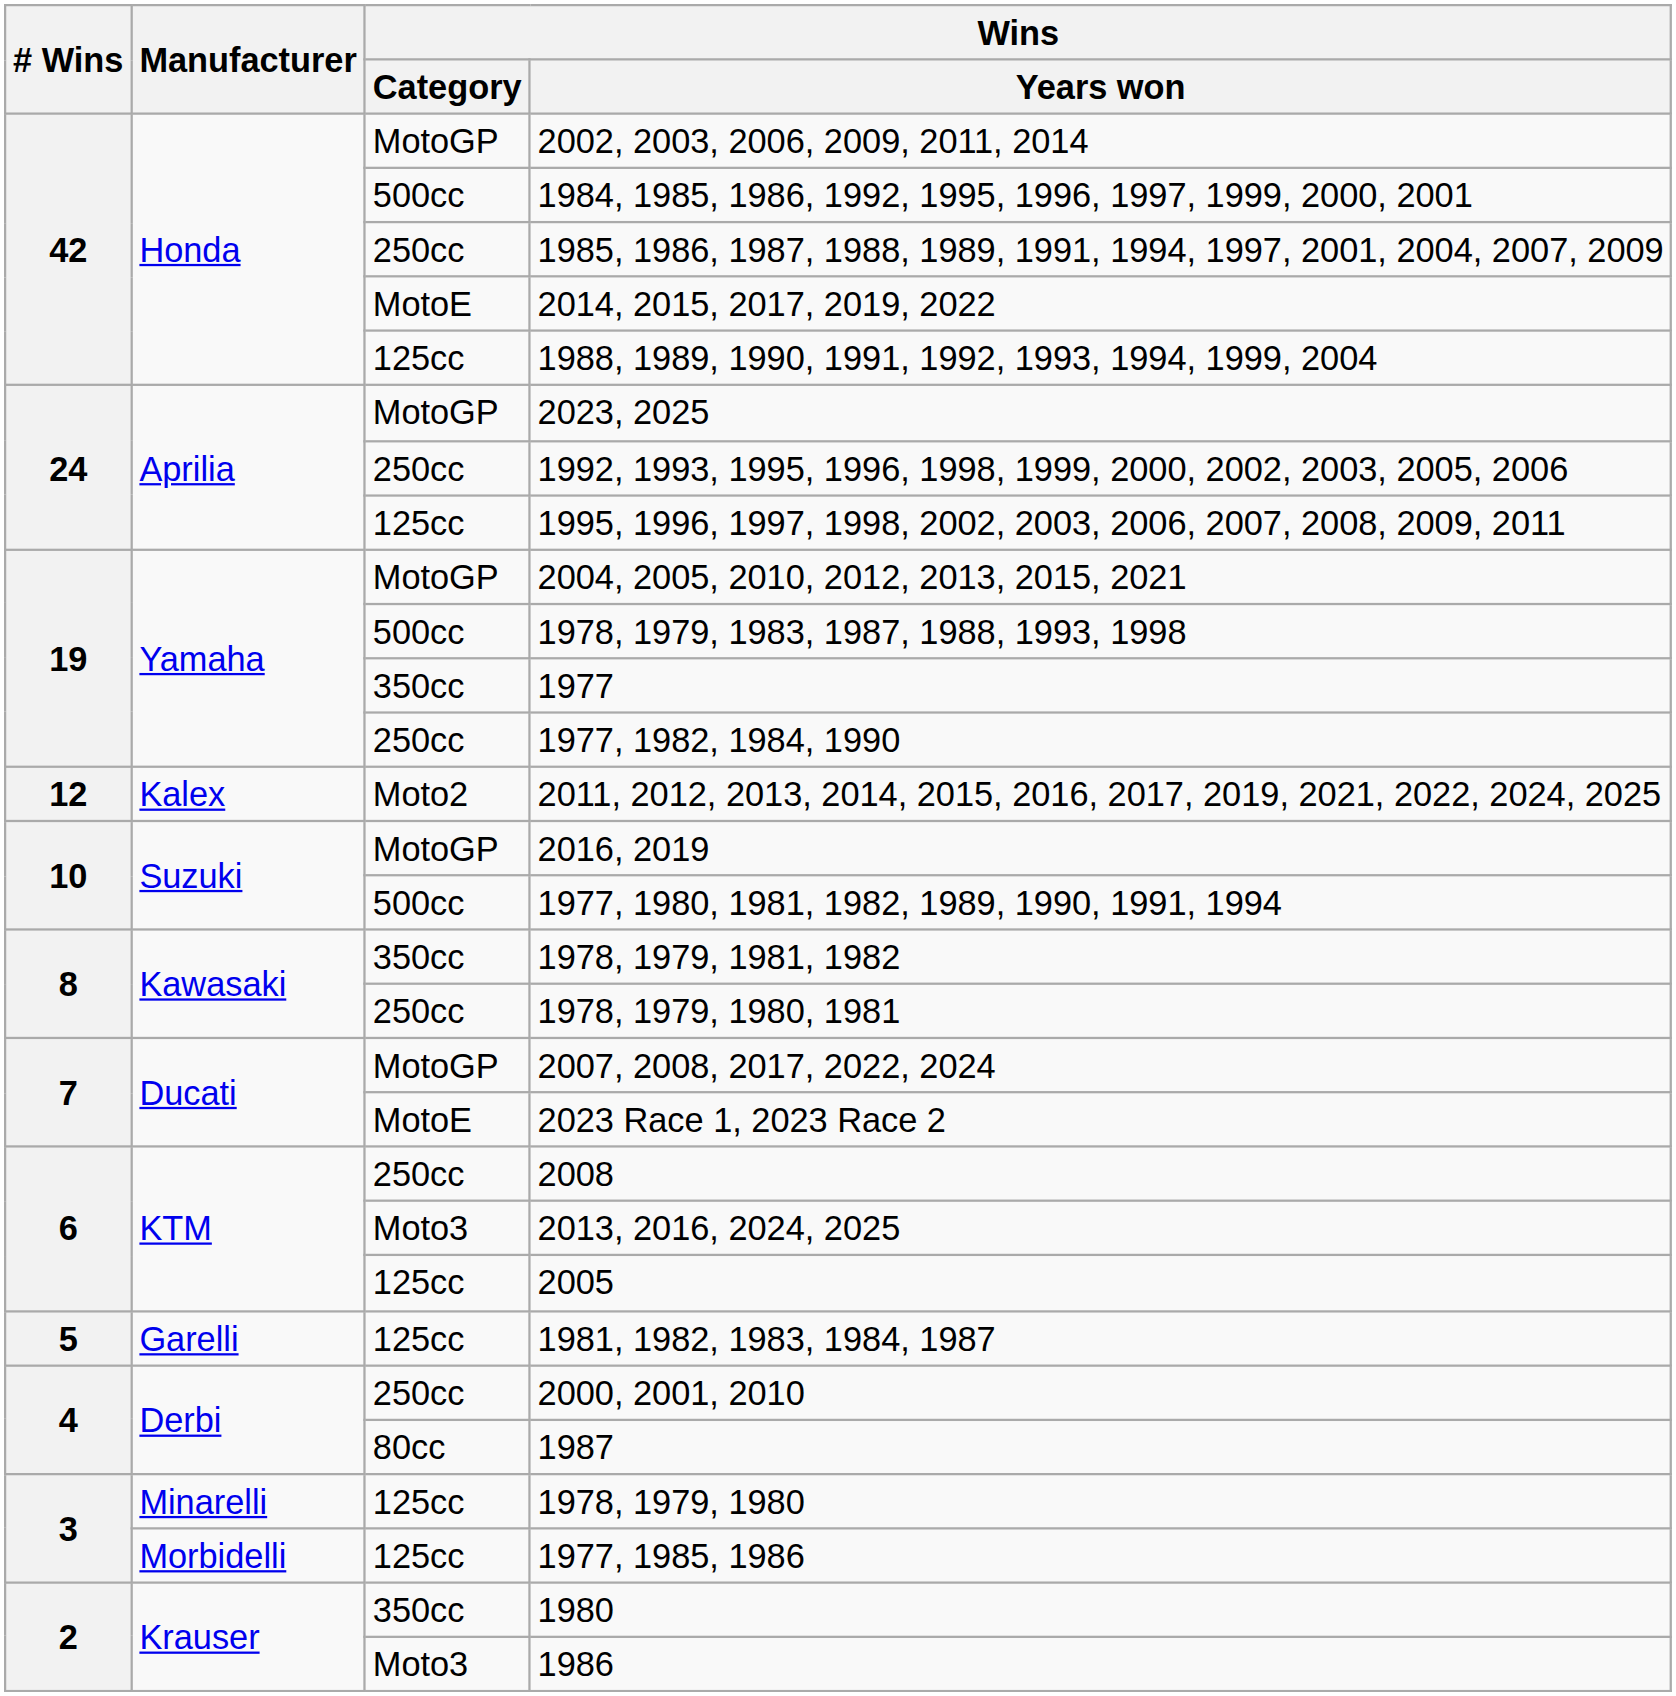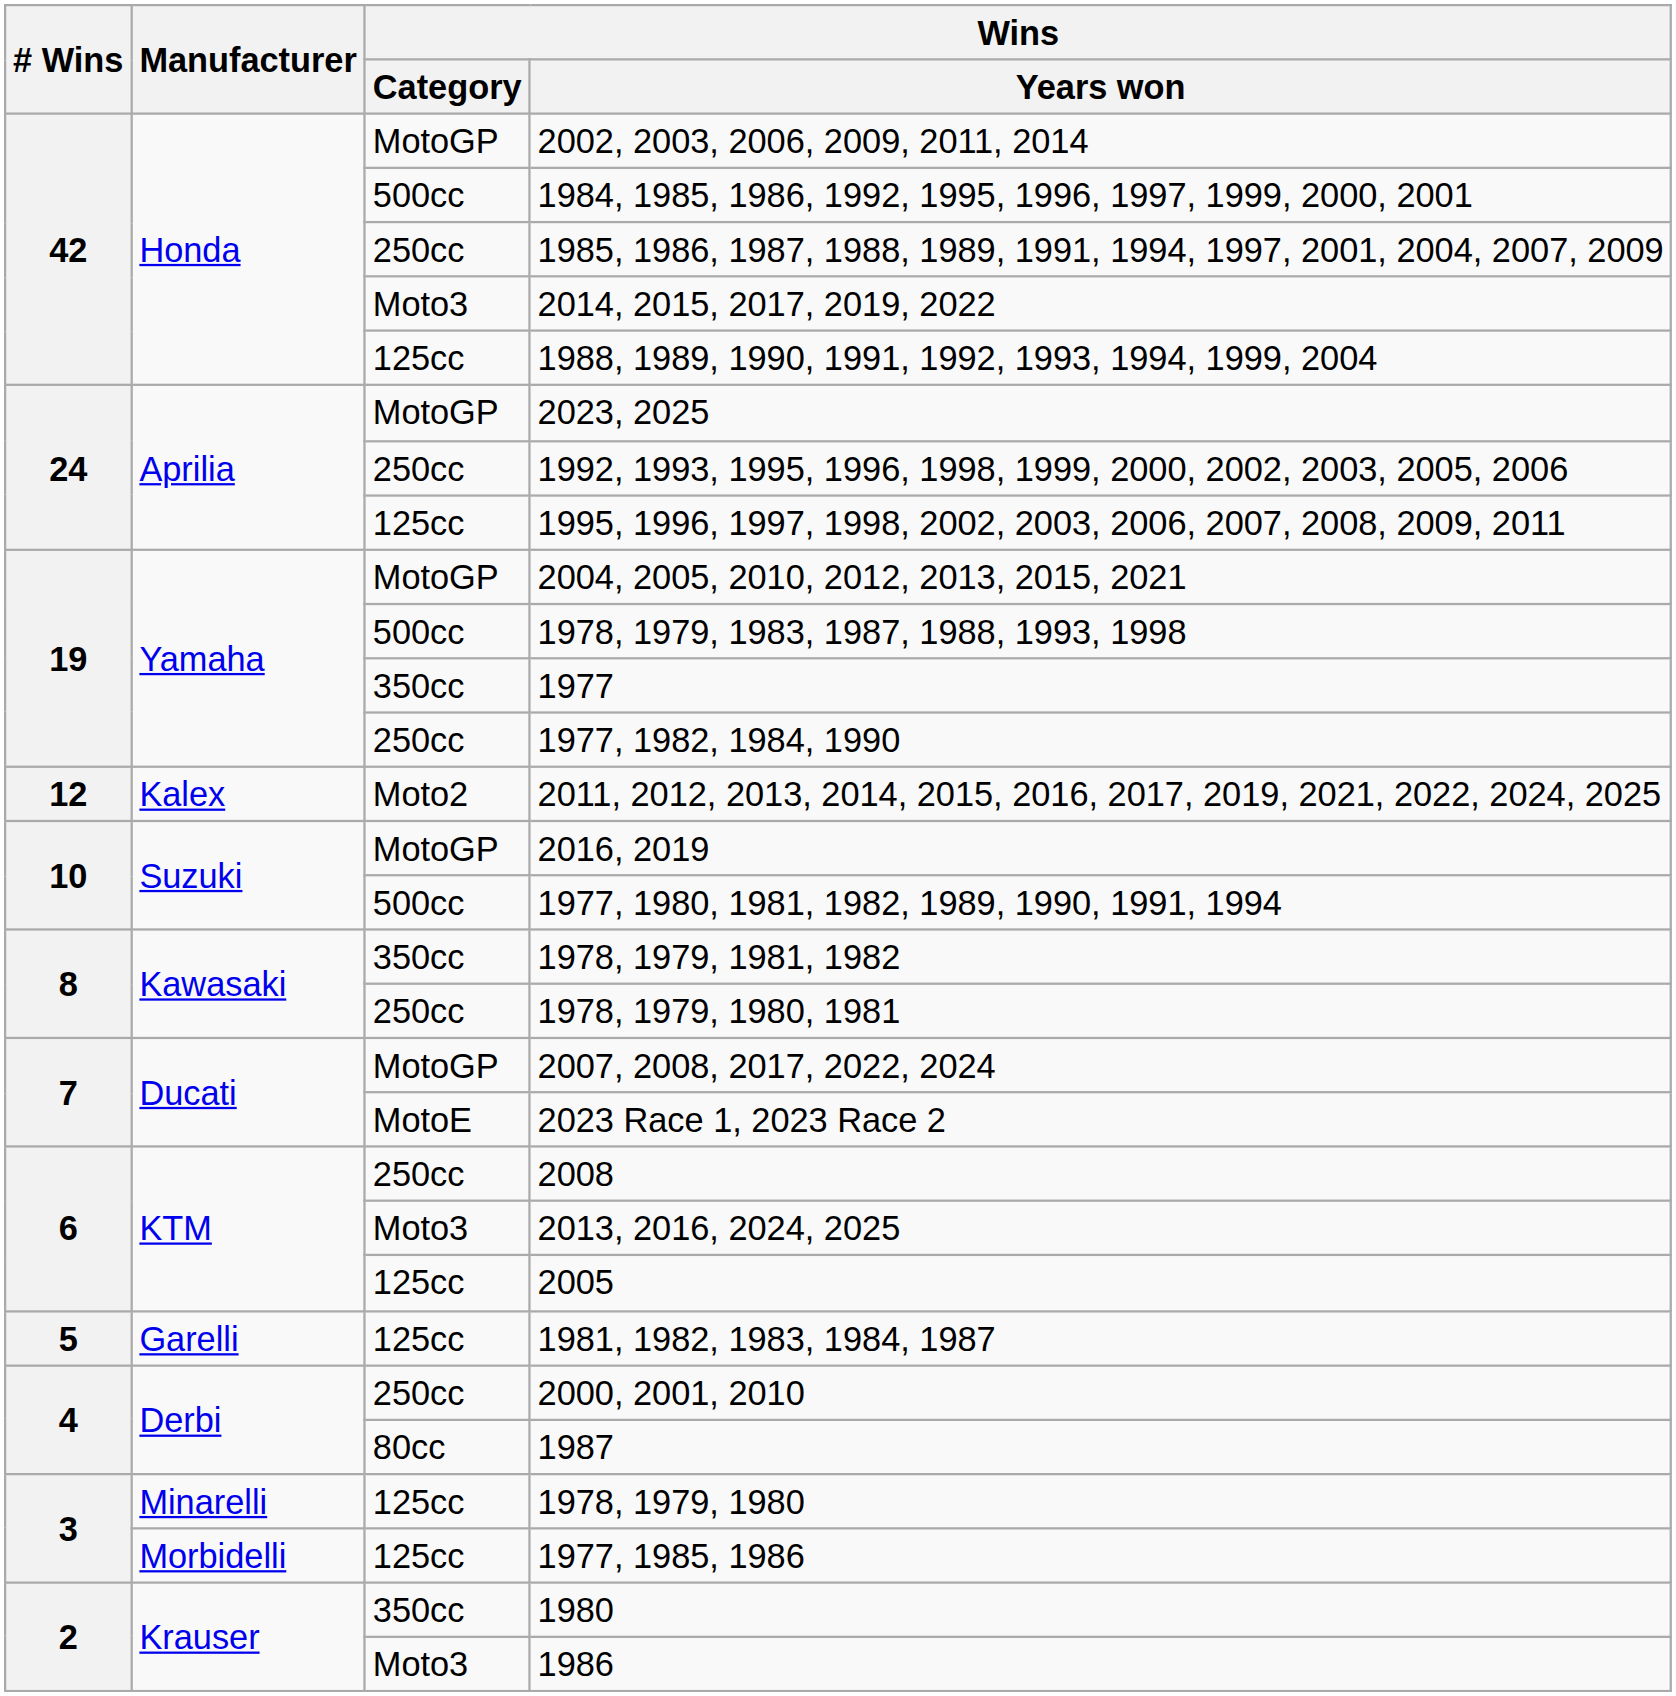2014, 2015, 2017, 2019, 2022 | Wins / Category: MotoE -> Moto3
